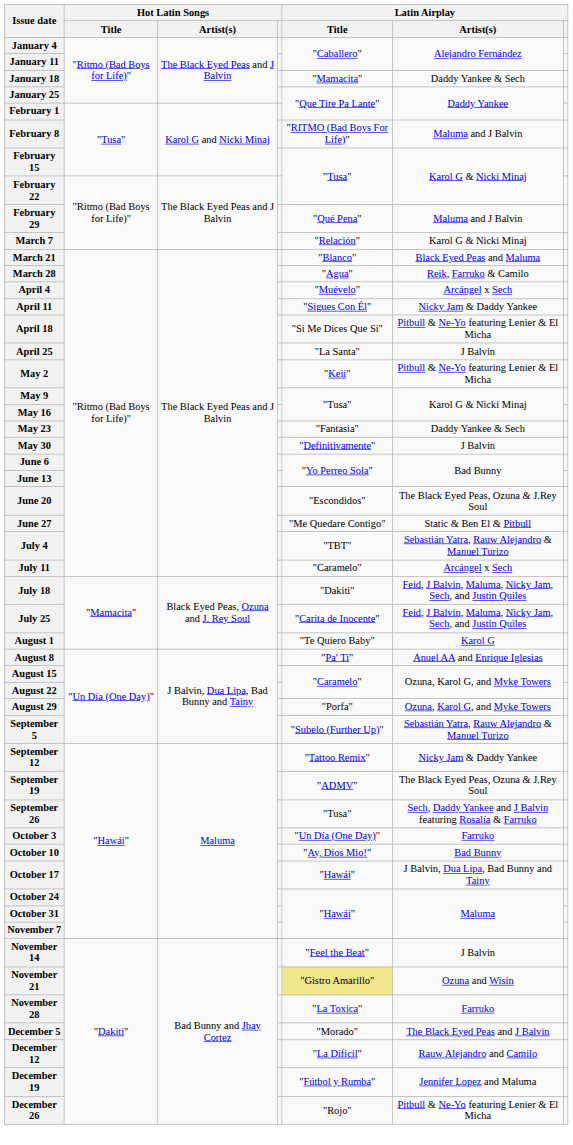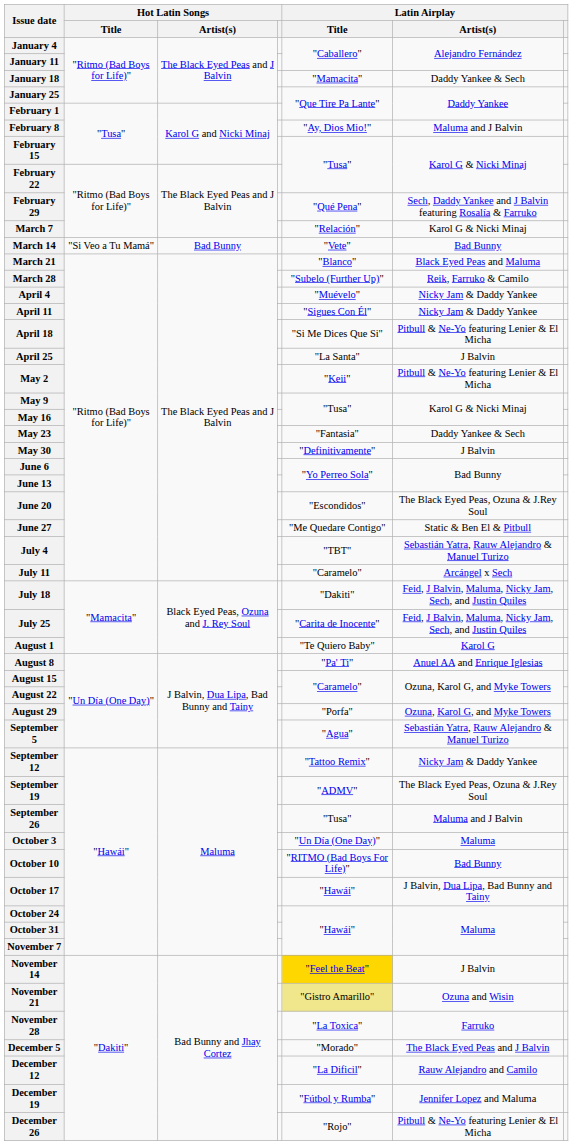February 8 | Latin Airplay / Title: "RITMO (Bad Boys For Life)" -> "Ay, Dios Mio!"
February 29 | Latin Airplay / Artist(s): Maluma and J Balvin -> Sech, Daddy Yankee and J Balvin featuring Rosalía & Farruko
+ row: March 14 | "Si Veo a Tu Mamá" | Bad Bunny | "Vete" | Bad Bunny
March 28 | Latin Airplay / Title: "Agua" -> "Subelo (Further Up)"
April 4 | Latin Airplay / Artist(s): Arcángel x Sech -> Nicky Jam & Daddy Yankee
September 5 | Latin Airplay / Title: "Subelo (Further Up)" -> "Agua"
September 26 | Latin Airplay / Artist(s): Sech, Daddy Yankee and J Balvin featuring Rosalía & Farruko -> Maluma and J Balvin
October 3 | Latin Airplay / Artist(s): Farruko -> Maluma
October 10 | Latin Airplay / Title: "Ay, Dios Mio!" -> "RITMO (Bad Boys For Life)"
November 14 | Latin Airplay / Title: no background -> gold background
